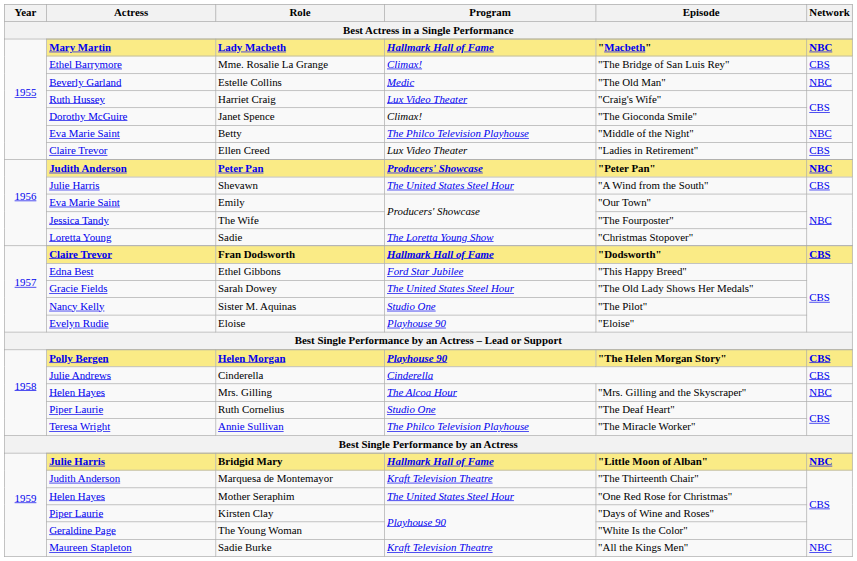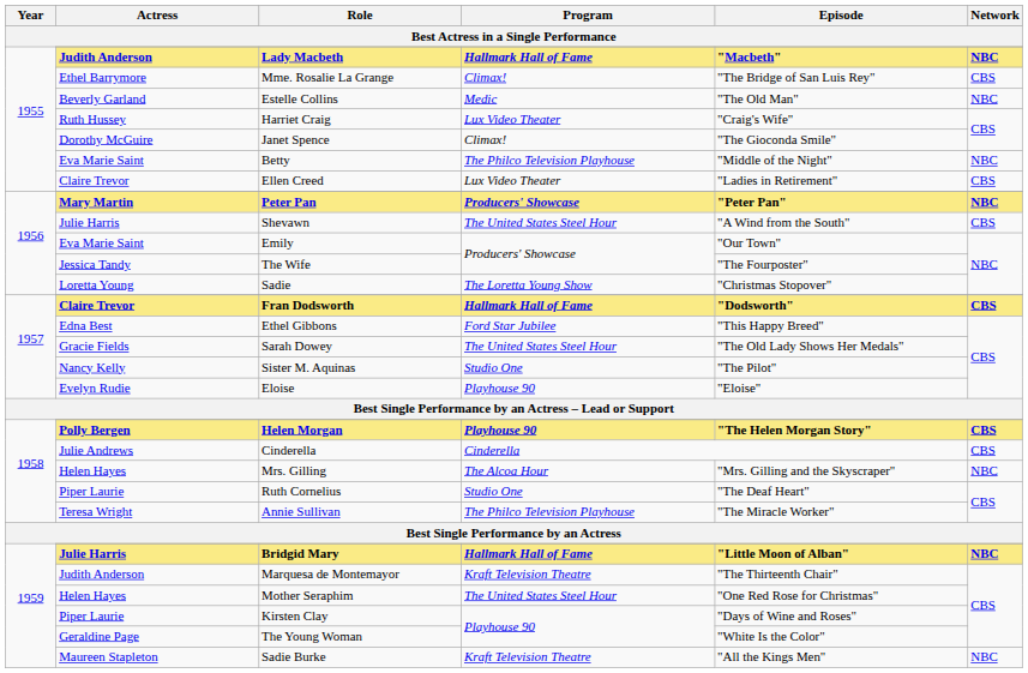Lady Macbeth | Actress: Mary Martin -> Judith Anderson
Peter Pan | Actress: Judith Anderson -> Mary Martin
